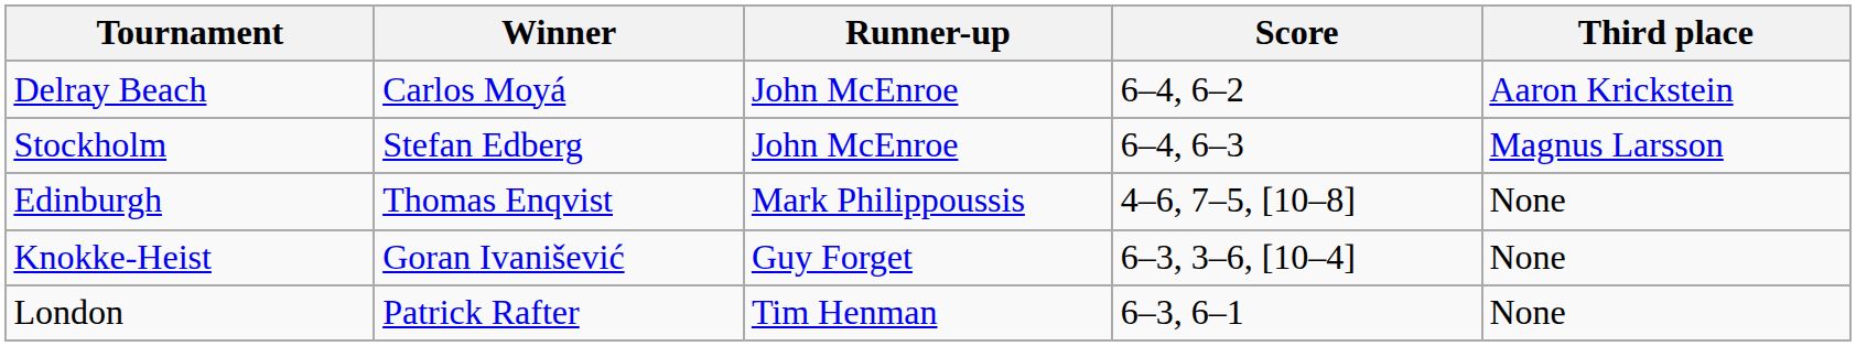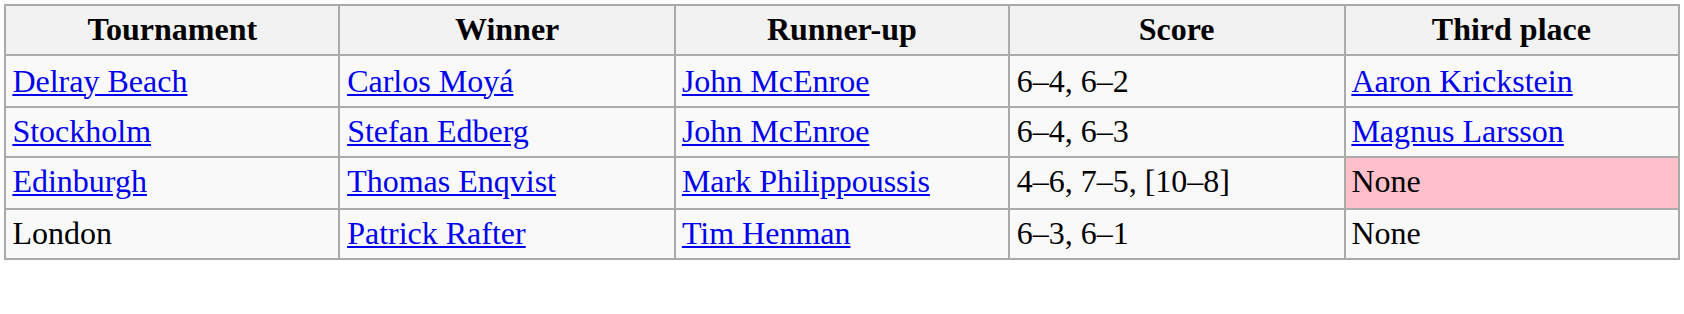Edinburgh | Third place: no background -> pink background
- row: Knokke-Heist | Goran Ivanišević | Guy Forget | 6–3, 3–6, [10–4] | None
